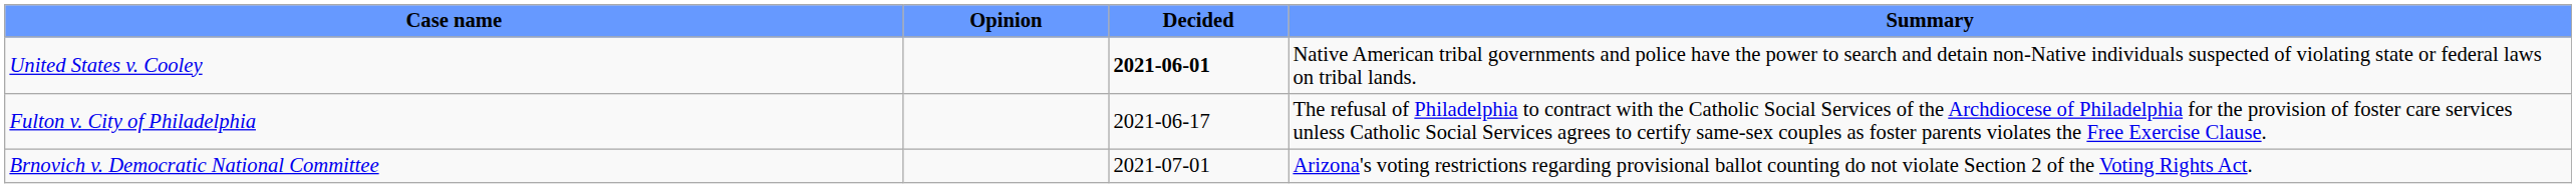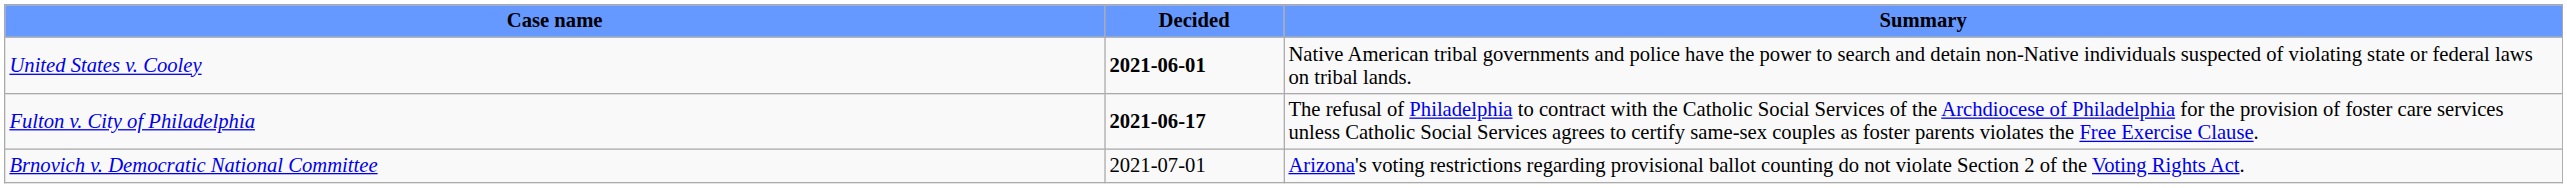- column: Opinion
Fulton v. City of Philadelphia | Decided: normal -> bold
